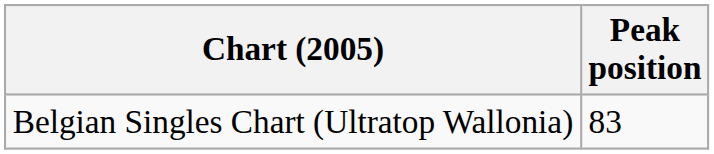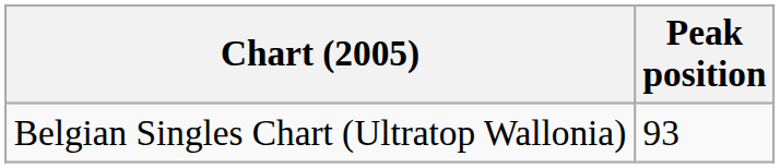Belgian Singles Chart (Ultratop Wallonia) | Peak position: 83 -> 93
